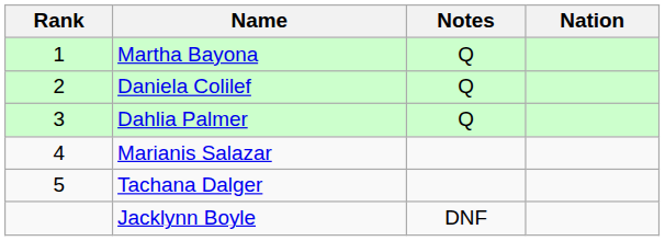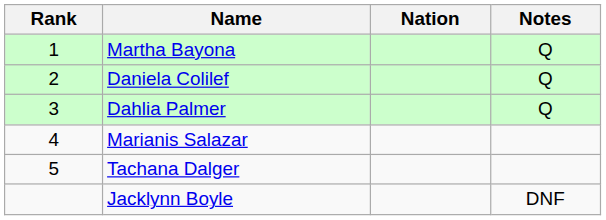columns swapped: Nation <-> Notes
